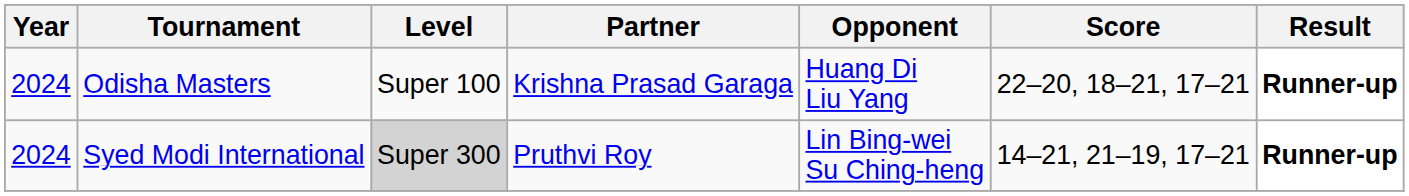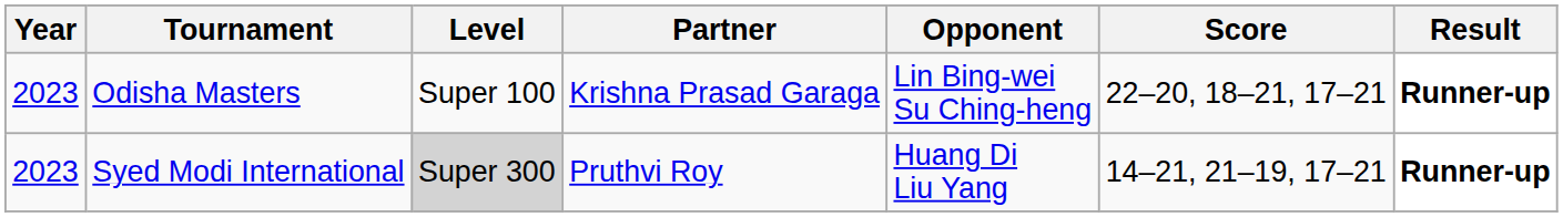Odisha Masters | Year: 2024 -> 2023
Odisha Masters | Opponent: Huang Di Liu Yang -> Lin Bing-wei Su Ching-heng
Syed Modi International | Year: 2024 -> 2023
Syed Modi International | Opponent: Lin Bing-wei Su Ching-heng -> Huang Di Liu Yang
